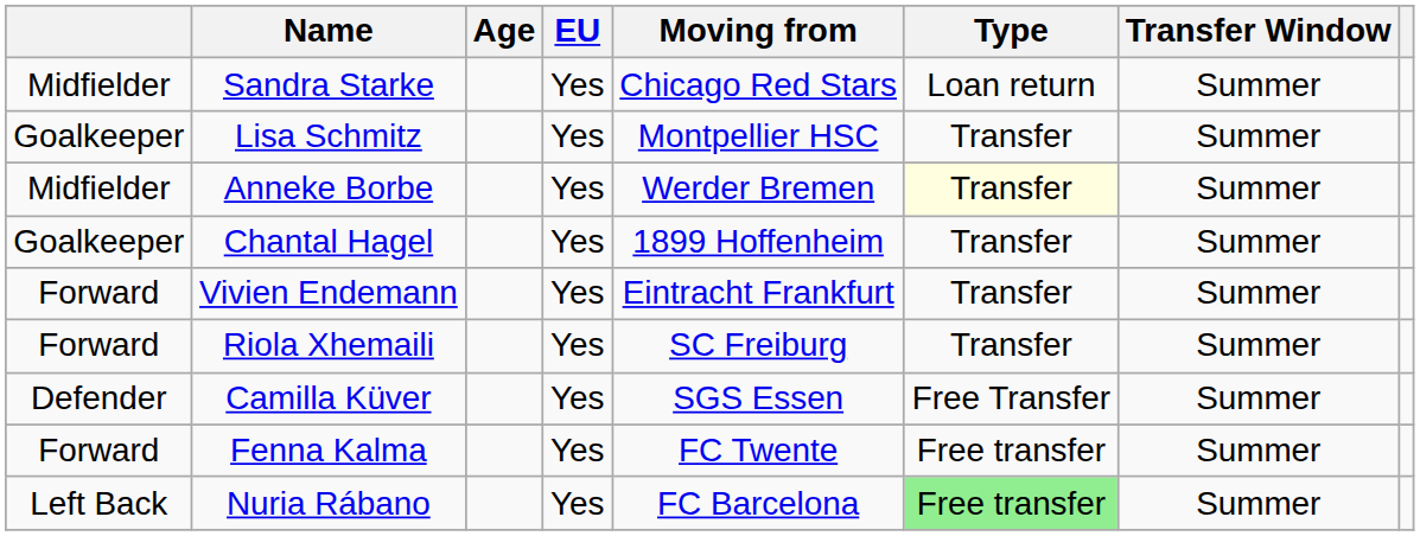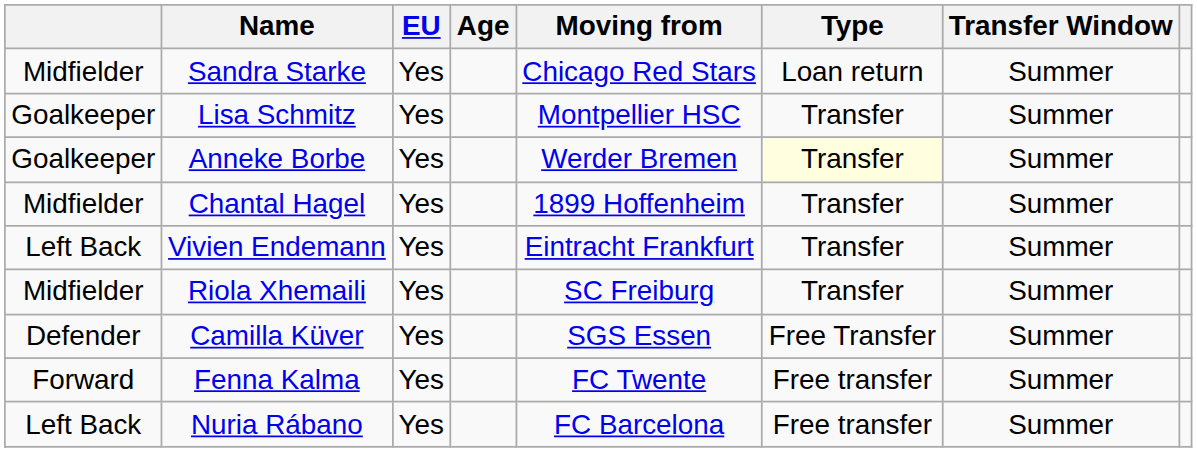columns swapped: Age <-> EU
Anneke Borbe | column 1: Midfielder -> Goalkeeper
Chantal Hagel | column 1: Goalkeeper -> Midfielder
Vivien Endemann | column 1: Forward -> Left Back
Riola Xhemaili | column 1: Forward -> Midfielder
Nuria Rábano | Type: lightgreen background -> no background
